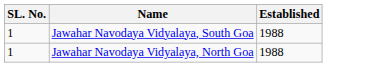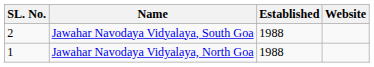+ column: Website
Jawahar Navodaya Vidyalaya, South Goa | SL. No.: 1 -> 2
